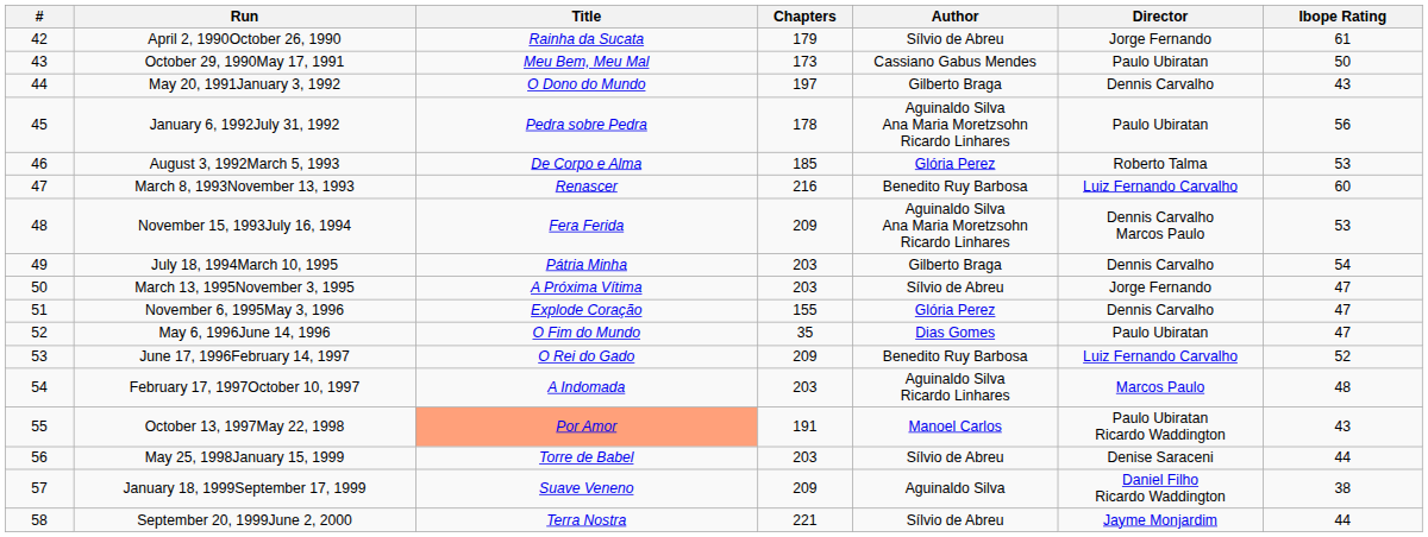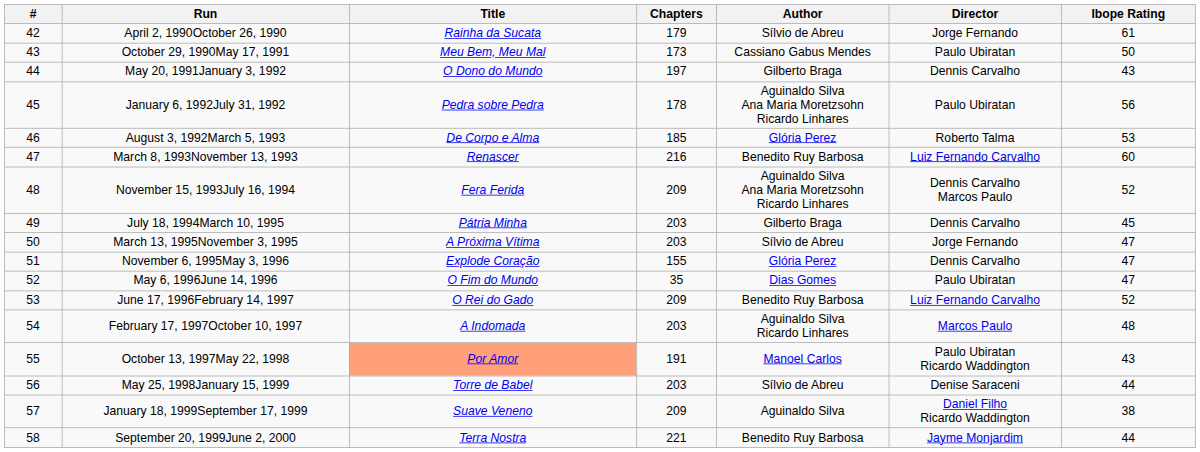November 15, 1993July 16, 1994 | Ibope Rating: 53 -> 52
July 18, 1994March 10, 1995 | Ibope Rating: 54 -> 45
September 20, 1999June 2, 2000 | Author: Sílvio de Abreu -> Benedito Ruy Barbosa
